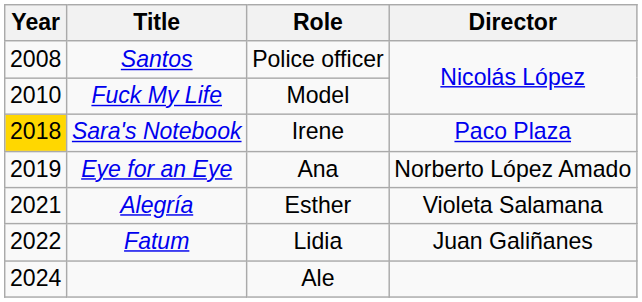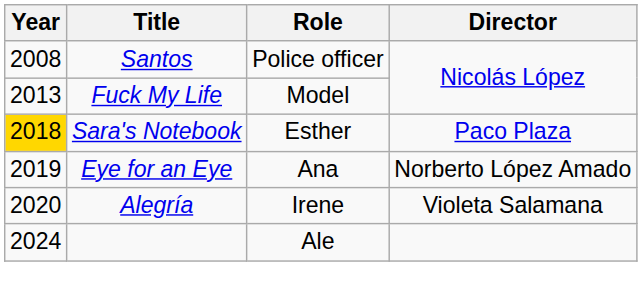Fuck My Life | Year: 2010 -> 2013
Sara's Notebook | Role: Irene -> Esther
Alegría | Year: 2021 -> 2020
Alegría | Role: Esther -> Irene
- row: 2022 | Fatum | Lidia | Juan Galiñanes
